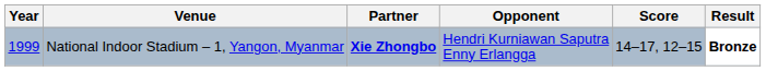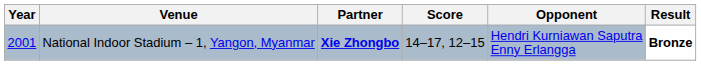columns swapped: Opponent <-> Score
National Indoor Stadium – 1, Yangon, Myanmar | Year: 1999 -> 2001
